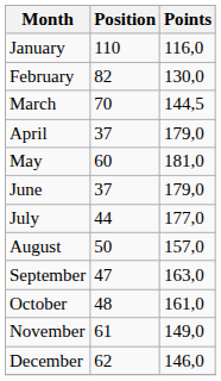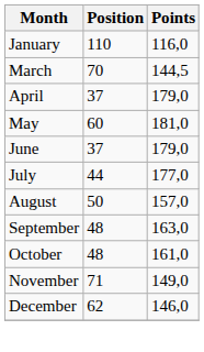- row: February | 82 | 130,0
September | Position: 47 -> 48
November | Position: 61 -> 71
